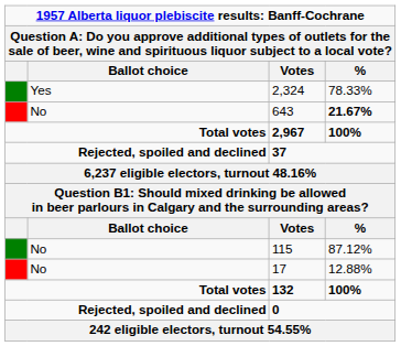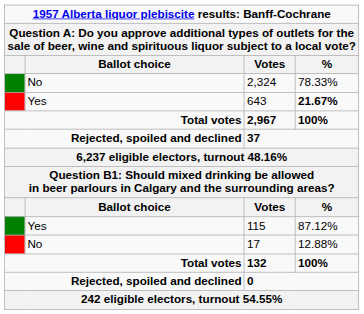2,324 | Ballot choice: Yes -> No
643 | Ballot choice: No -> Yes
115 | Ballot choice: No -> Yes
